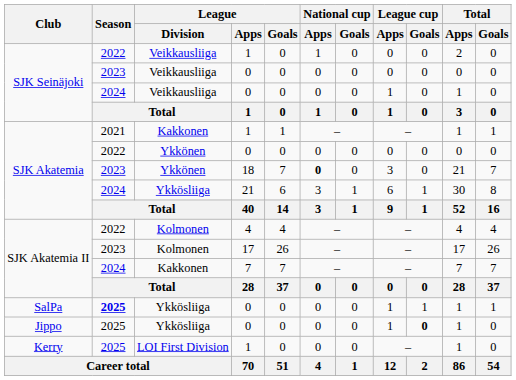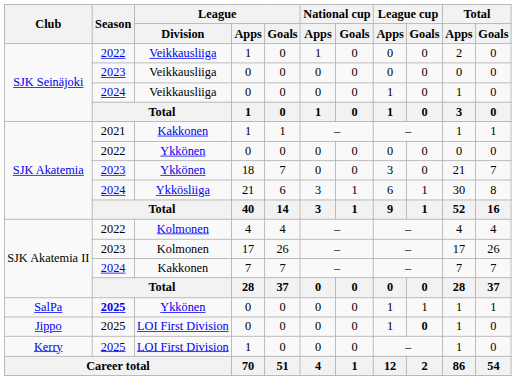18 | National cup / Apps: bold -> normal
SalPa / 0 | League / Division: Ykkösliiga -> Ykkönen
Jippo / 0 | League / Division: Ykkösliiga -> LOI First Division
